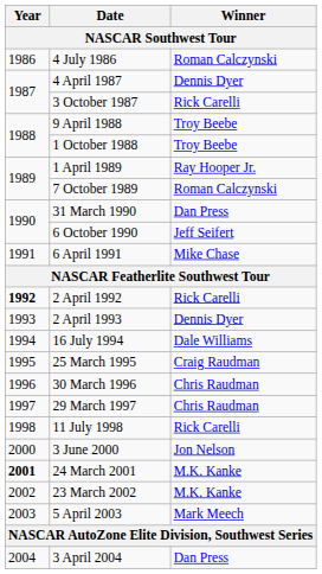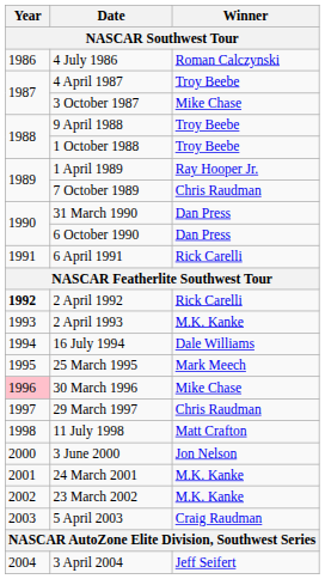4 April 1987 | Winner: Dennis Dyer -> Troy Beebe
3 October 1987 | Winner: Rick Carelli -> Mike Chase
7 October 1989 | Winner: Roman Calczynski -> Chris Raudman
6 October 1990 | Winner: Jeff Seifert -> Dan Press
6 April 1991 | Winner: Mike Chase -> Rick Carelli
2 April 1993 | Winner: Dennis Dyer -> M.K. Kanke
25 March 1995 | Winner: Craig Raudman -> Mark Meech
30 March 1996 | Year: no background -> pink background
30 March 1996 | Winner: Chris Raudman -> Mike Chase
11 July 1998 | Winner: Rick Carelli -> Matt Crafton
24 March 2001 | Year: bold -> normal
5 April 2003 | Winner: Mark Meech -> Craig Raudman
3 April 2004 | Winner: Dan Press -> Jeff Seifert
